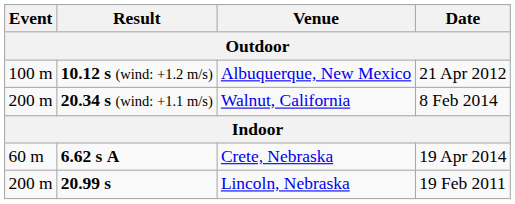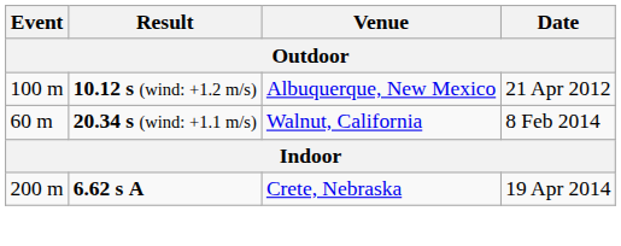20.34 s (wind: +1.1 m/s) | Event: 200 m -> 60 m
6.62 s A | Event: 60 m -> 200 m
- row: 200 m | 20.99 s | Lincoln, Nebraska | 19 Feb 2011
